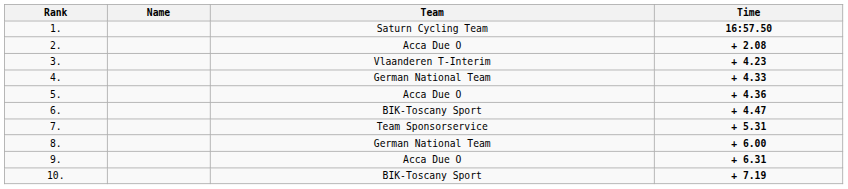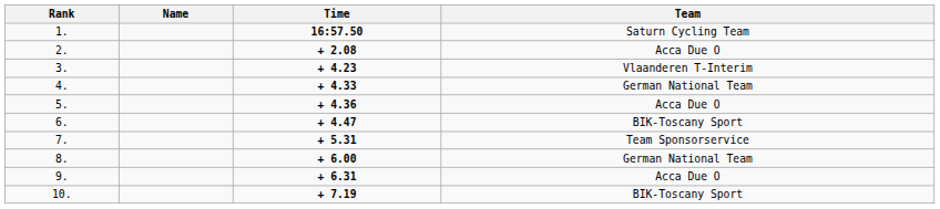columns swapped: Team <-> Time
